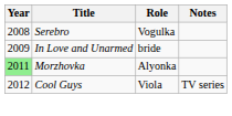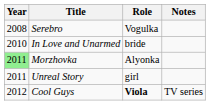In Love and Unarmed | Year: 2009 -> 2010
+ row: 2011 | Unreal Story | girl
Cool Guys | Role: normal -> bold
